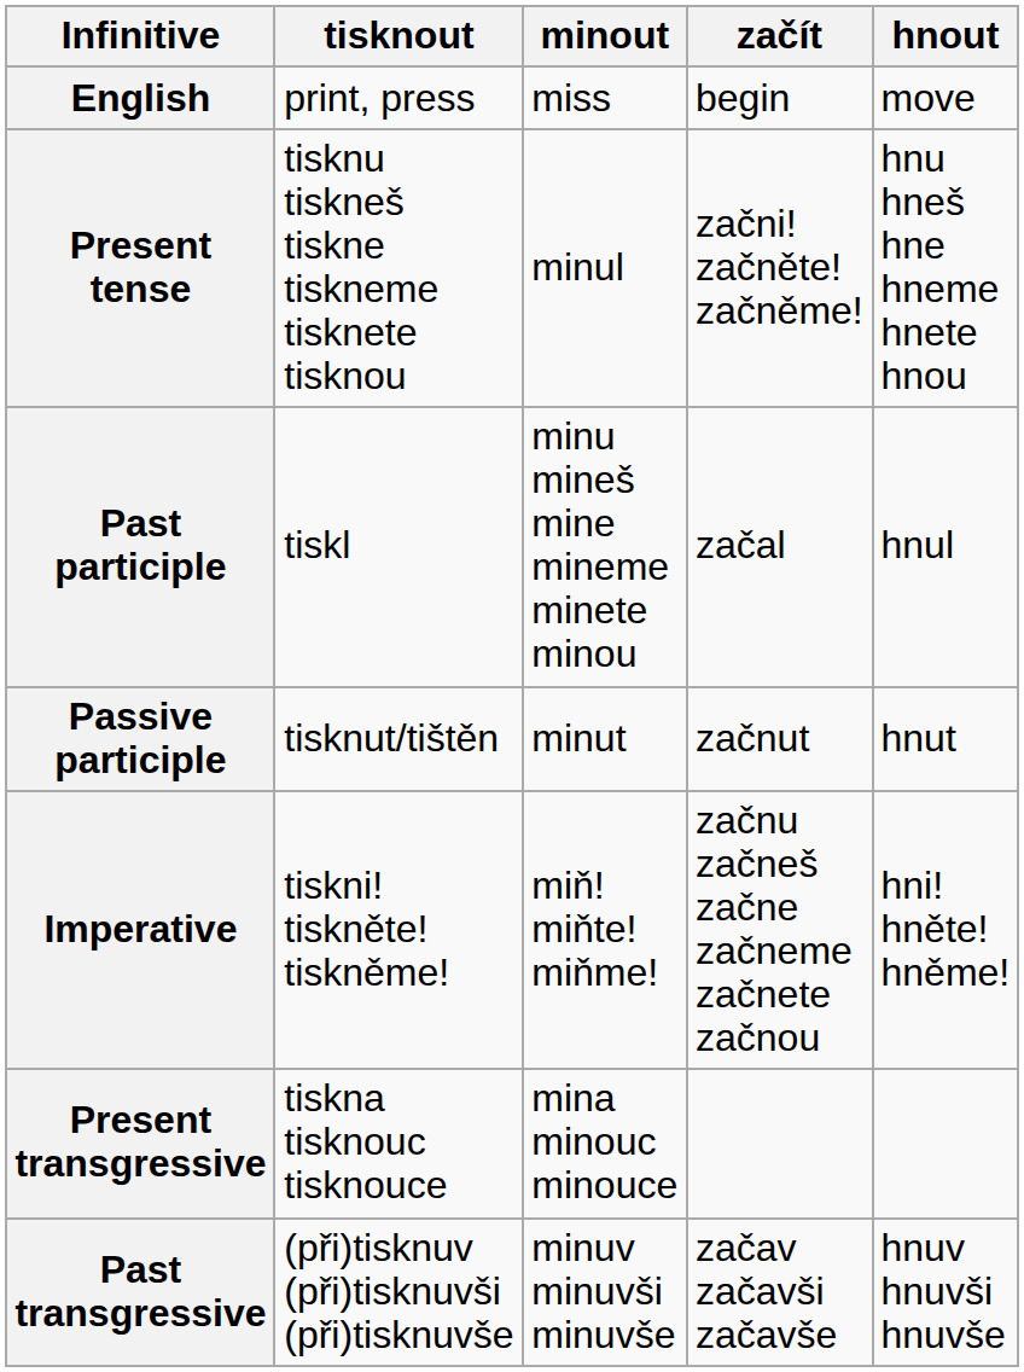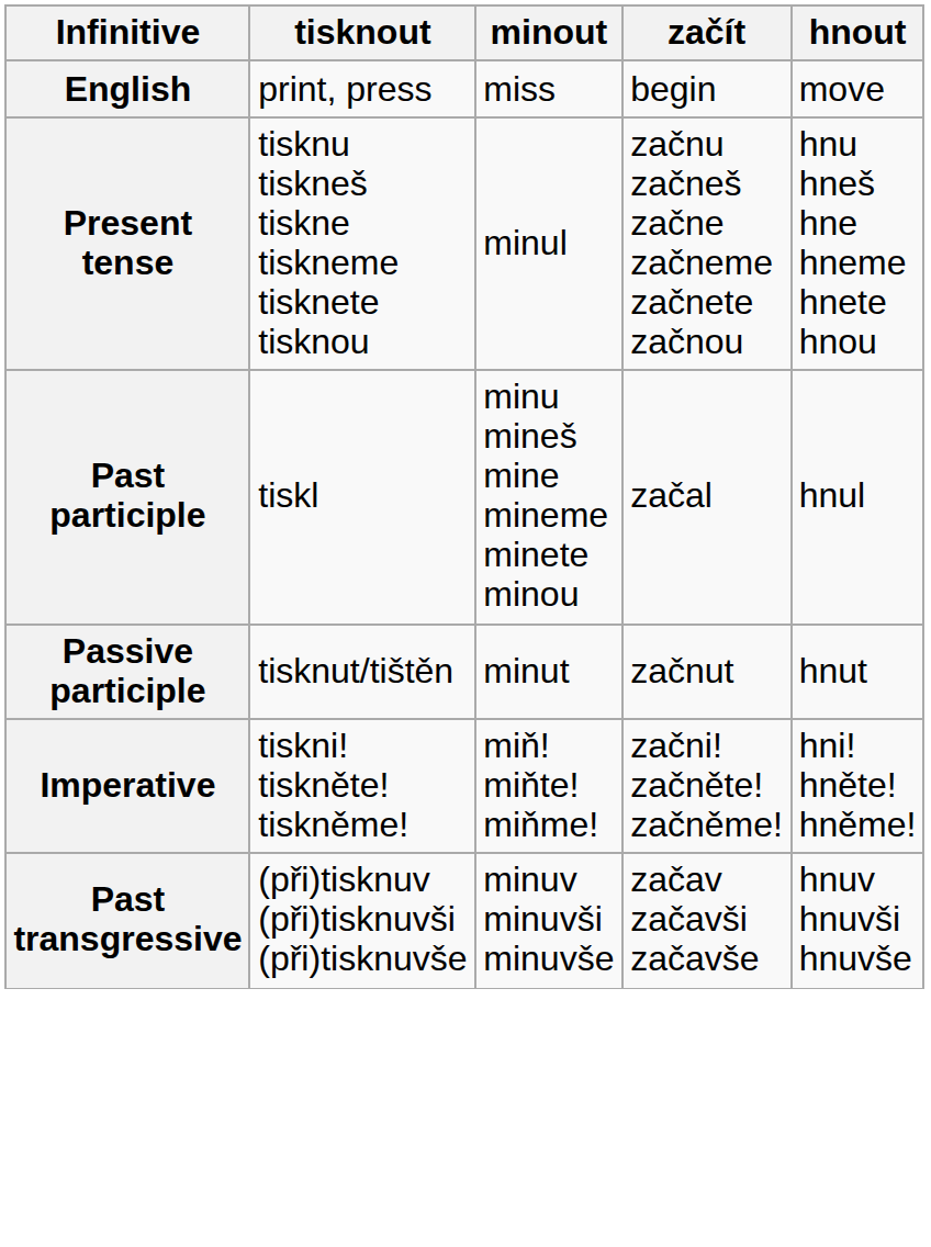Present tense | začít: začni! začněte! začněme! -> začnu začneš začne začneme začnete začnou
Imperative | začít: začnu začneš začne začneme začnete začnou -> začni! začněte! začněme!
- row: Present transgressive | tiskna tisknouc tisknouce | mina minouc minouce
